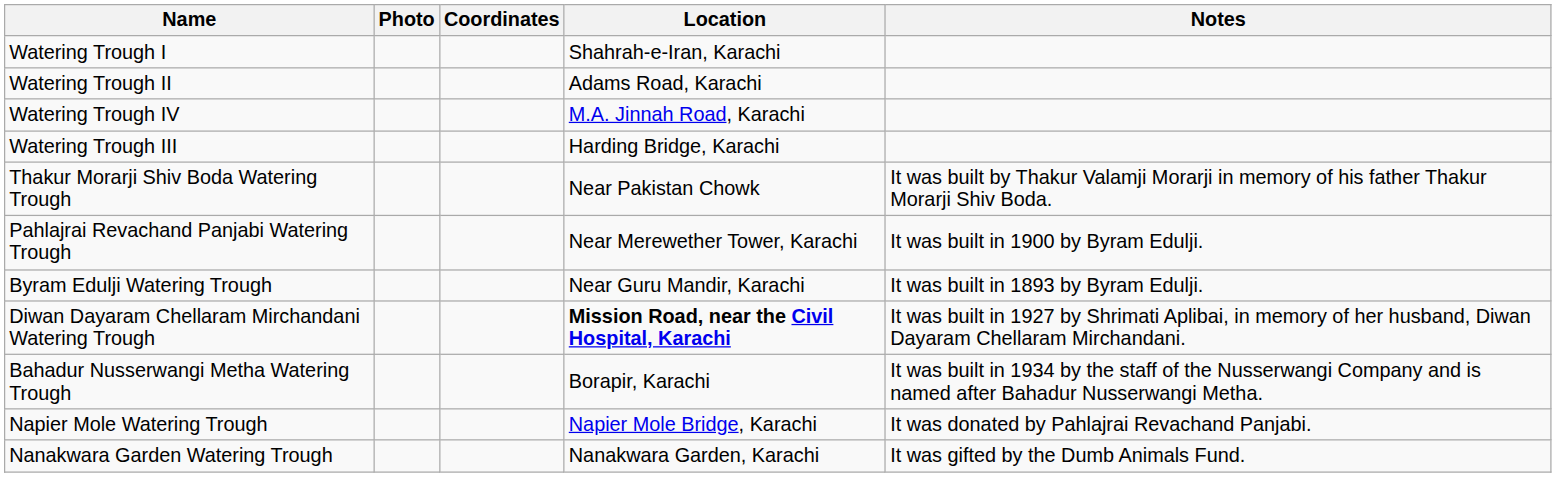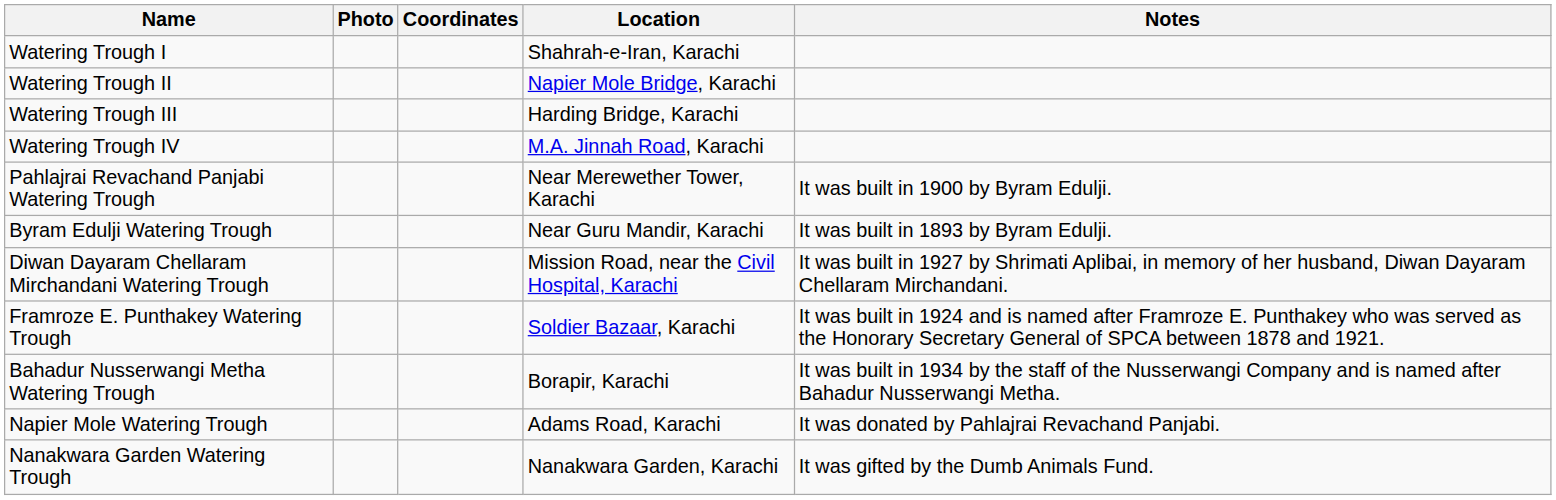Watering Trough II | Location: Adams Road, Karachi -> Napier Mole Bridge, Karachi
rows swapped: Watering Trough III <-> Watering Trough IV
- row: Thakur Morarji Shiv Boda Watering Trough | Near Pakistan Chowk | It was built by Thakur Valamji Morarji in memory of his father Thakur Morarji Shiv Boda.
Diwan Dayaram Chellaram Mirchandani Watering Trough | Location: bold -> normal
+ row: Framroze E. Punthakey Watering Trough | Soldier Bazaar, Karachi | It was built in 1924 and is named after Framroze E. Punthakey who was served as the Honorary Secretary General of SPCA between 1878 and 1921.
Napier Mole Watering Trough | Location: Napier Mole Bridge, Karachi -> Adams Road, Karachi
